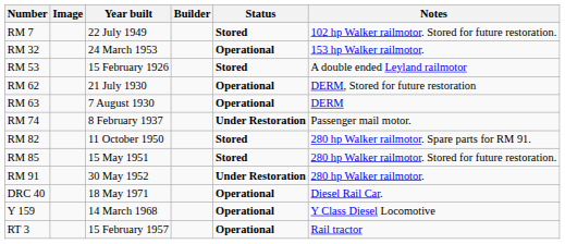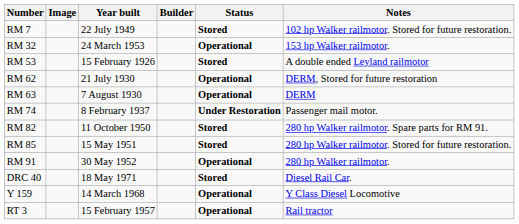RM 91 | Status: Under Restoration -> Operational
DRC 40 | Status: Operational -> Stored
